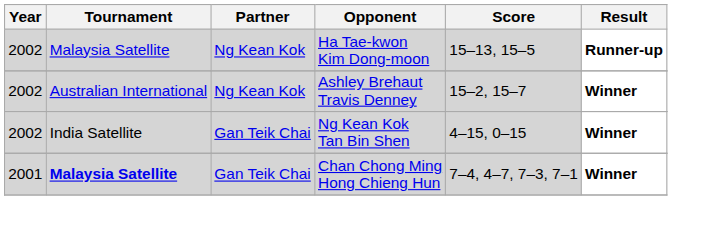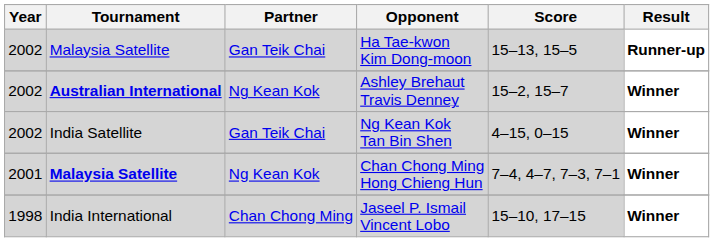Ha Tae-kwon Kim Dong-moon | Partner: Ng Kean Kok -> Gan Teik Chai
Ashley Brehaut Travis Denney | Tournament: normal -> bold
Chan Chong Ming Hong Chieng Hun | Partner: Gan Teik Chai -> Ng Kean Kok
+ row: 1998 | India International | Chan Chong Ming | Jaseel P. Ismail Vincent Lobo | 15–10, 17–15 | Winner
